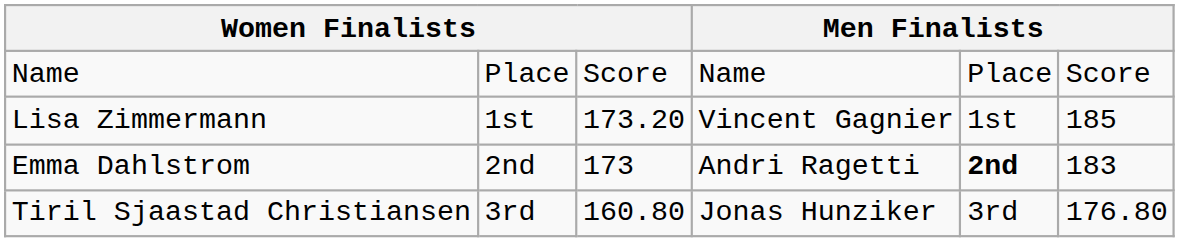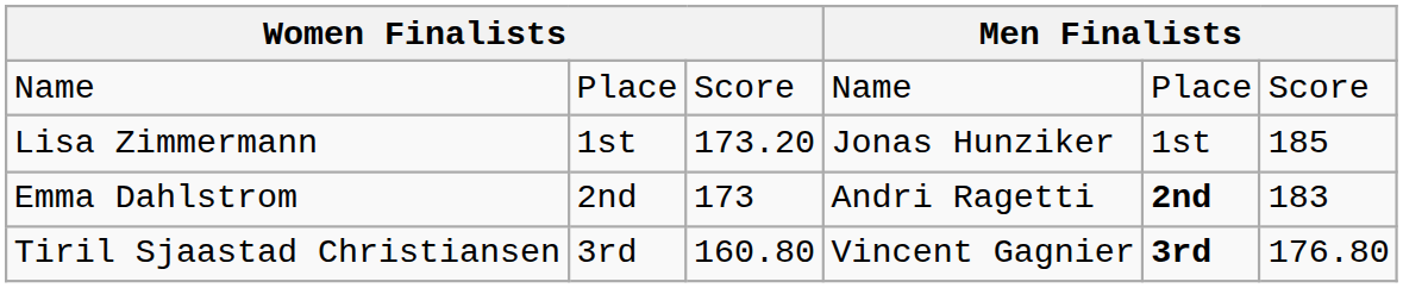Lisa Zimmermann | column 4: Vincent Gagnier -> Jonas Hunziker
Tiril Sjaastad Christiansen | column 4: Jonas Hunziker -> Vincent Gagnier
Tiril Sjaastad Christiansen | column 5: normal -> bold
